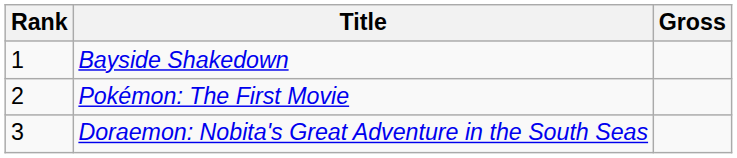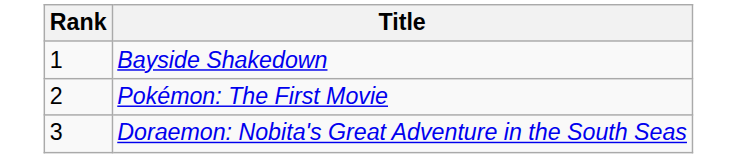- column: Gross
